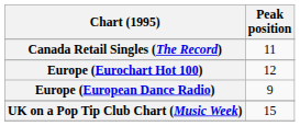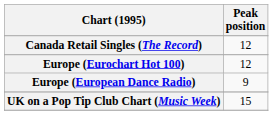Canada Retail Singles (The Record) | Peak position: 11 -> 12
